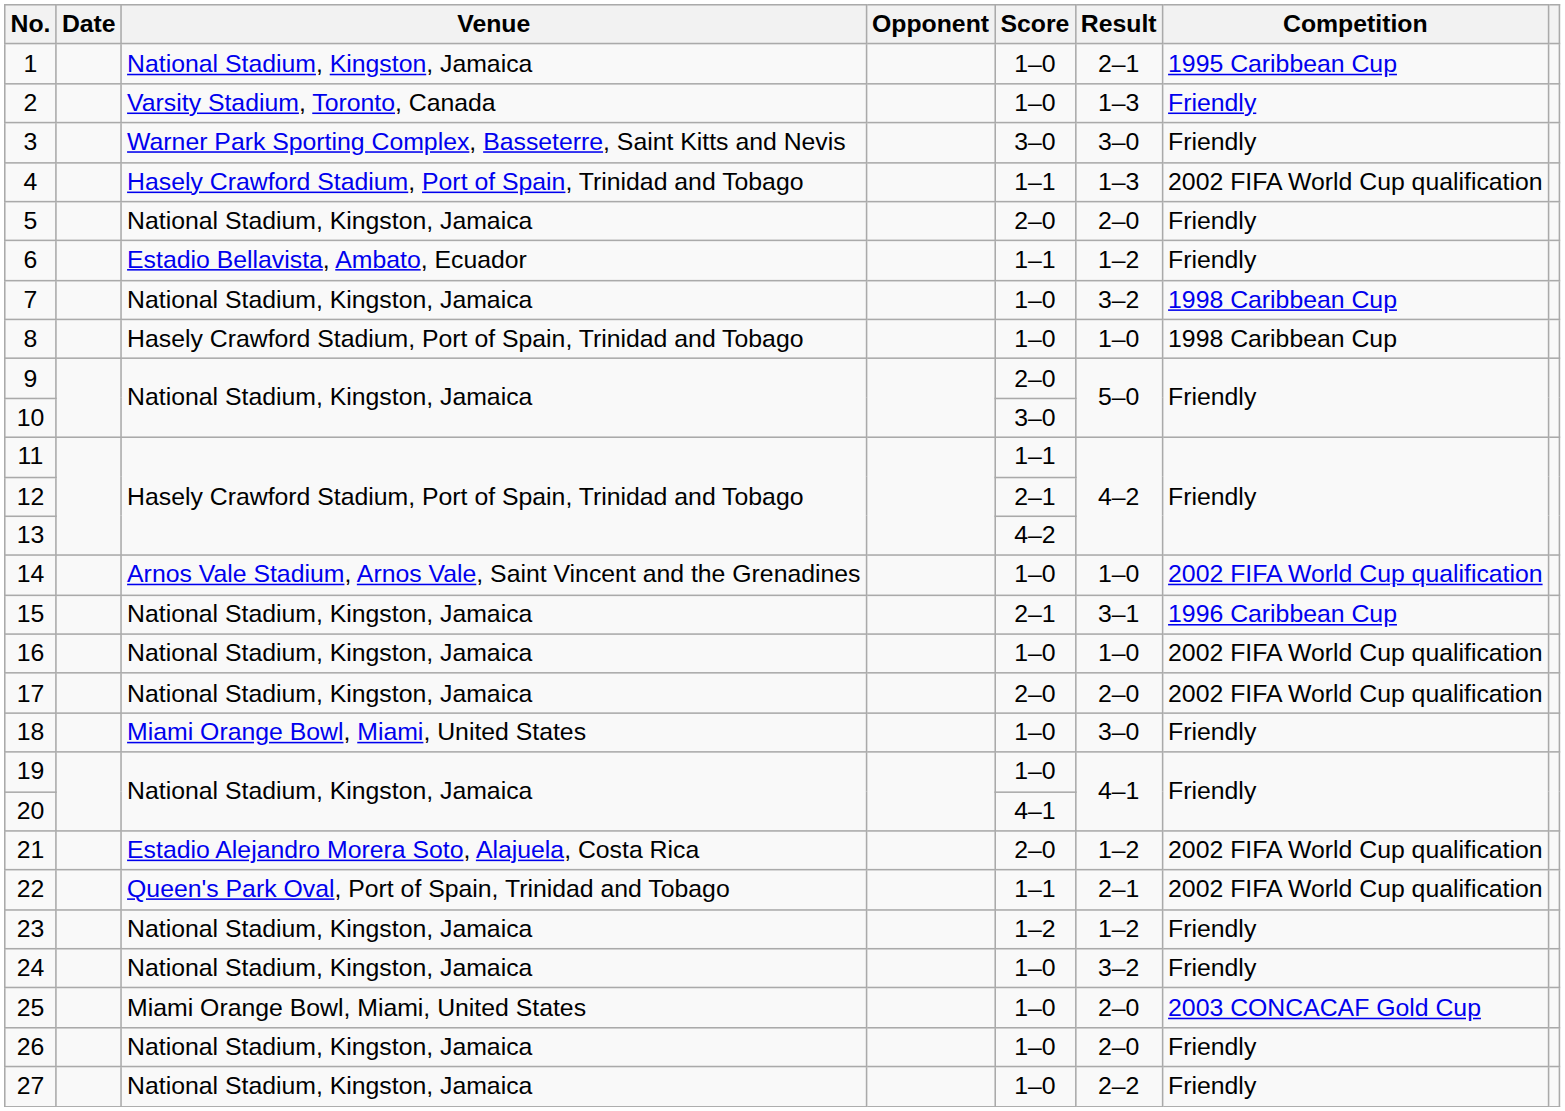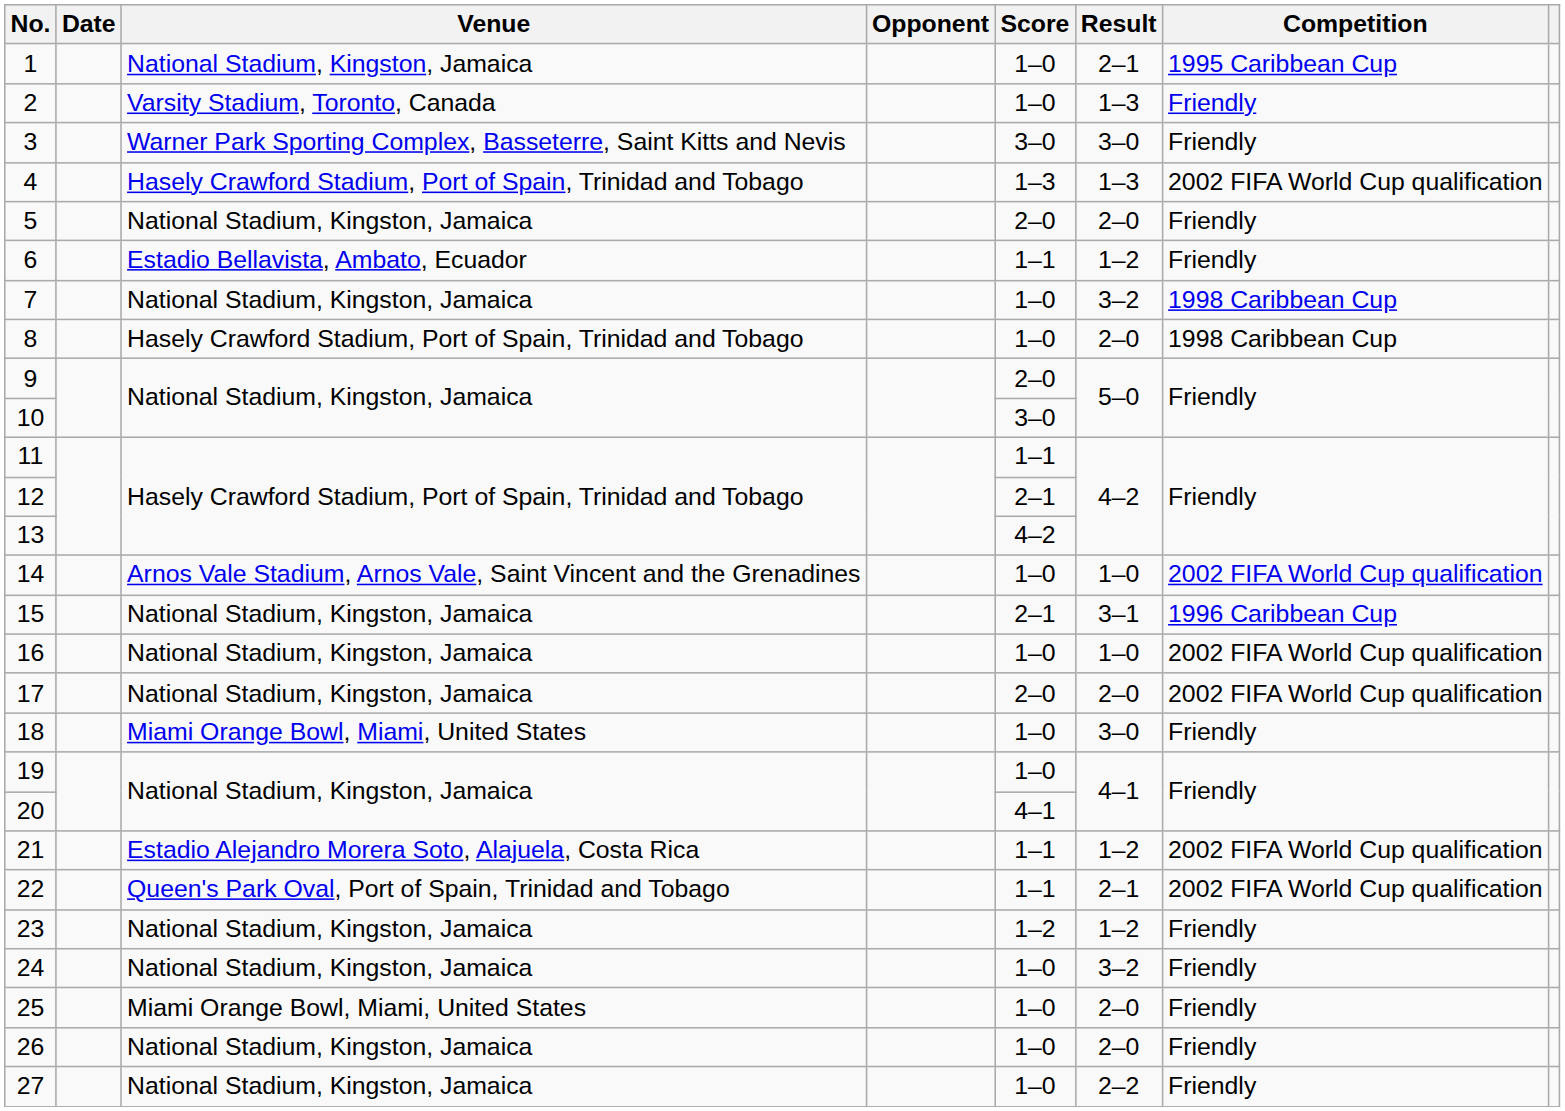4 | Score: 1–1 -> 1–3
8 | Result: 1–0 -> 2–0
21 | Score: 2–0 -> 1–1
25 | Competition: 2003 CONCACAF Gold Cup -> Friendly
